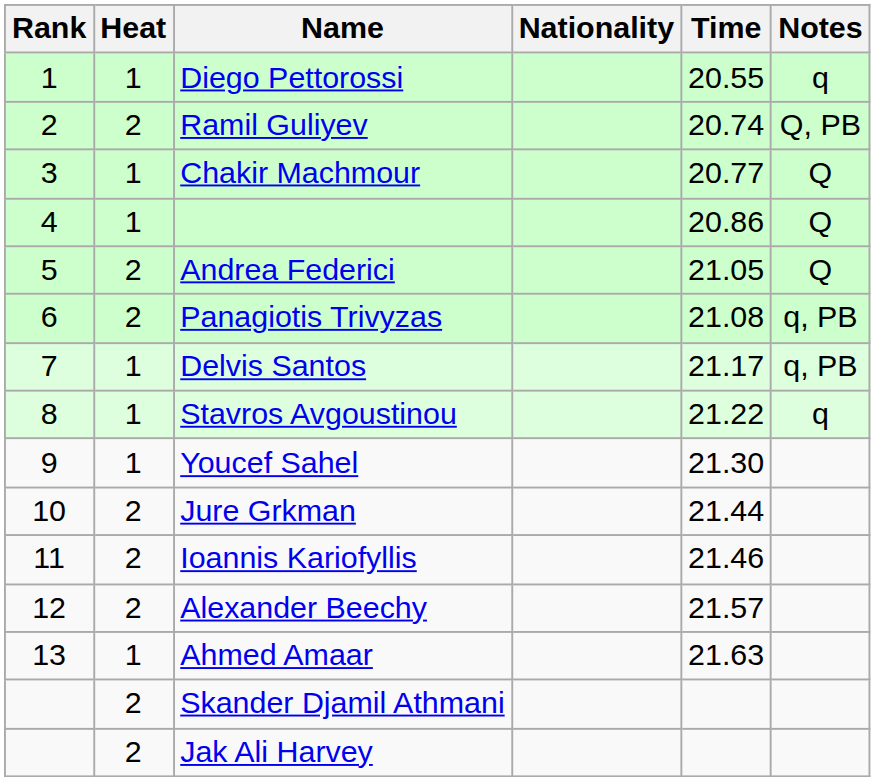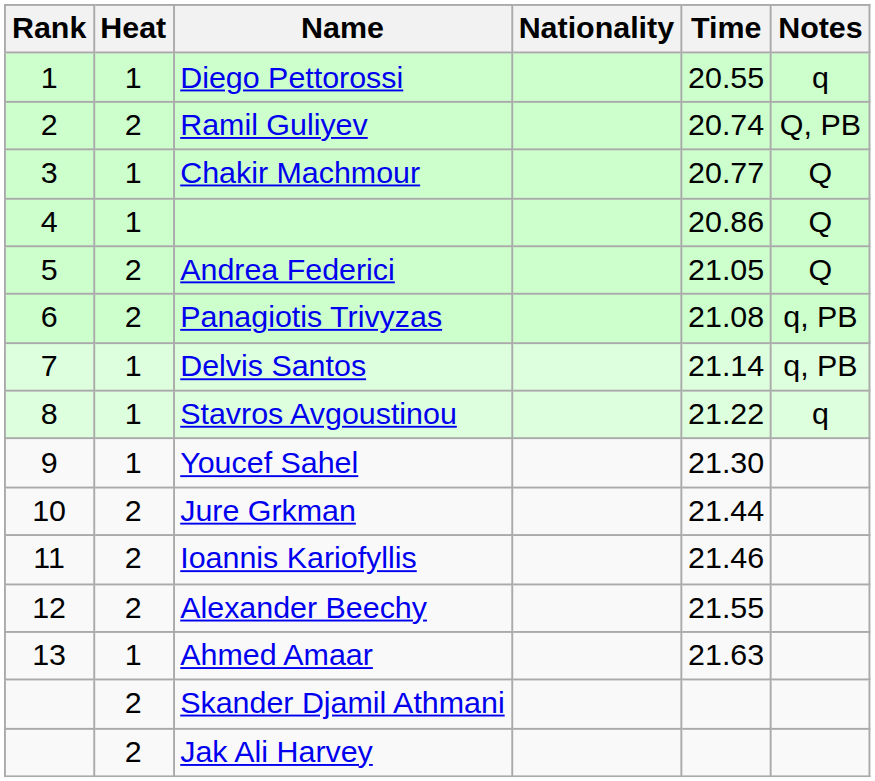Delvis Santos | Time: 21.17 -> 21.14
Alexander Beechy | Time: 21.57 -> 21.55
